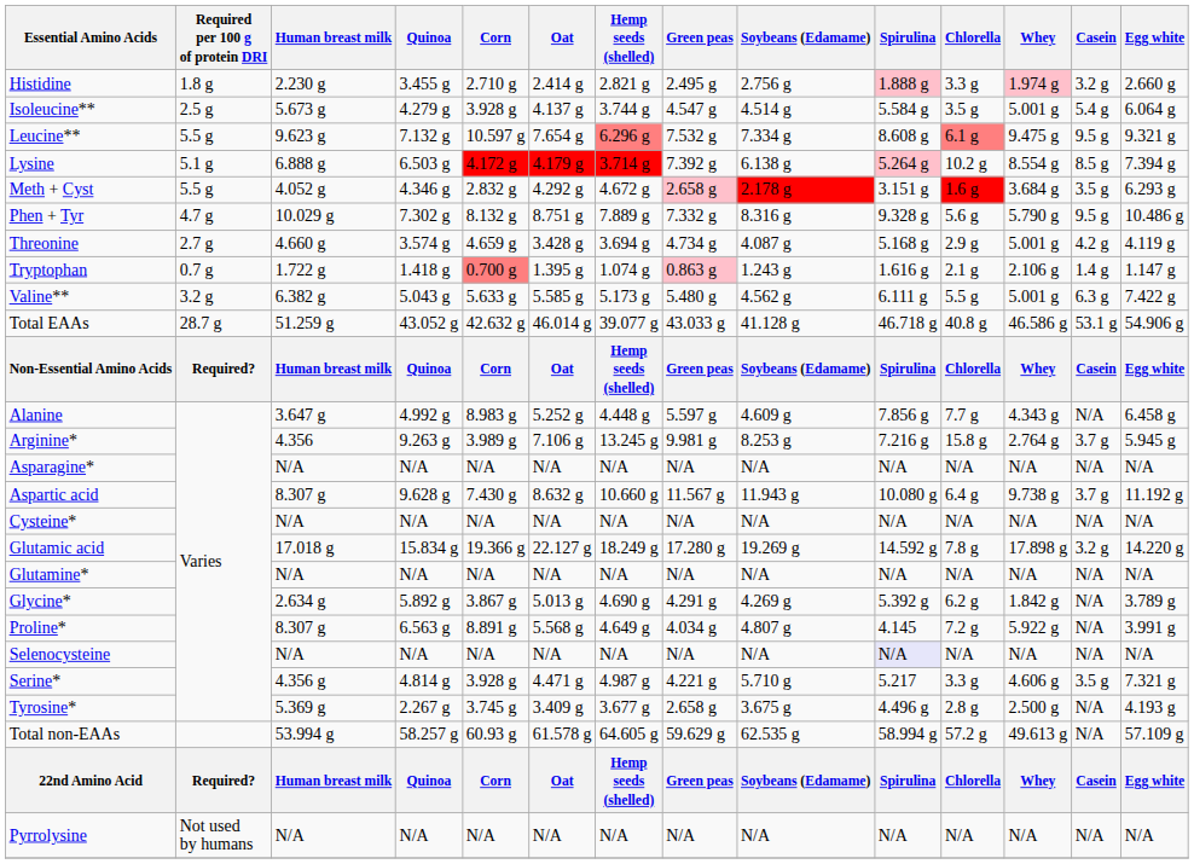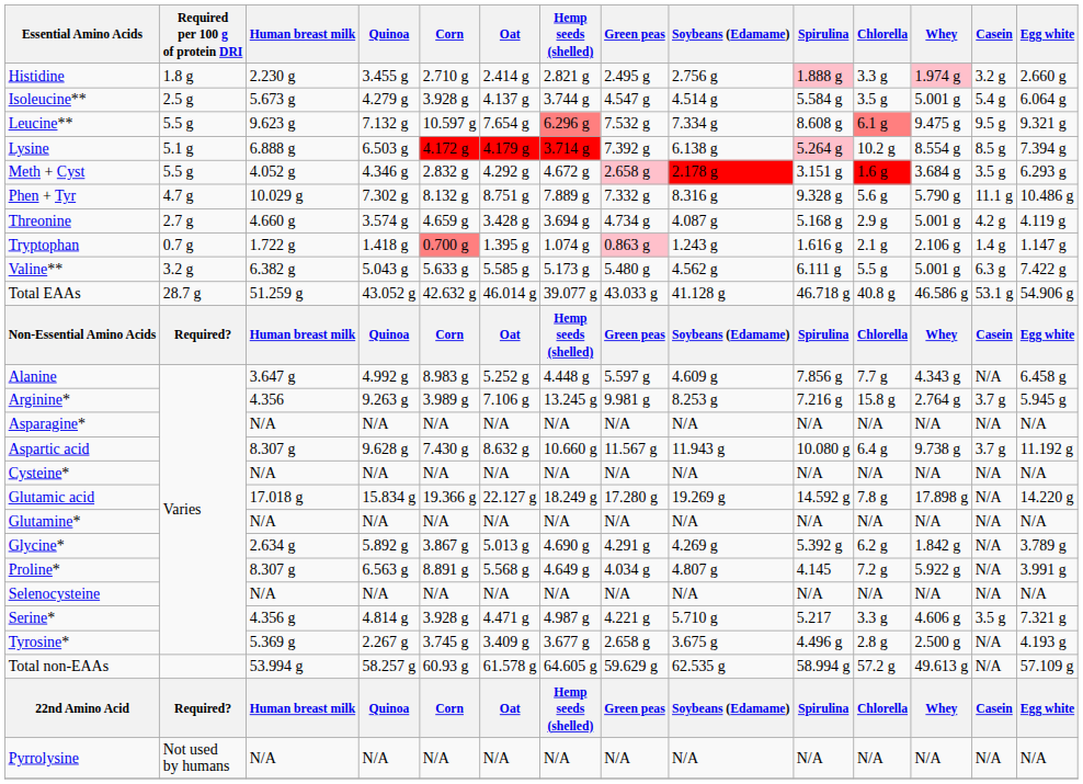Phen + Tyr | Casein: 9.5 g -> 11.1 g
Glutamic acid | Casein: 3.2 g -> N/A
Selenocysteine | Spirulina: lavender background -> no background
